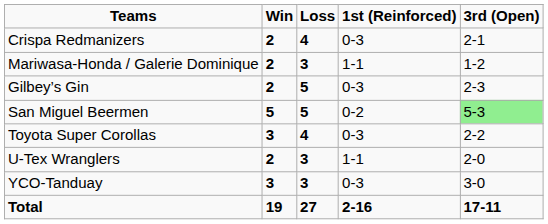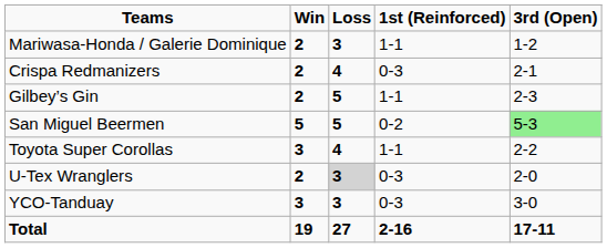rows swapped: Crispa Redmanizers <-> Mariwasa-Honda / Galerie Dominique
Gilbey’s Gin | 1st (Reinforced): 0-3 -> 1-1
Toyota Super Corollas | 1st (Reinforced): 0-3 -> 1-1
U-Tex Wranglers | Loss: no background -> lightgrey background
U-Tex Wranglers | 1st (Reinforced): 1-1 -> 0-3
